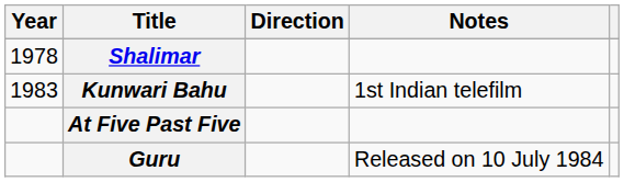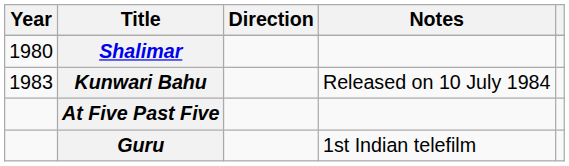Shalimar | Year: 1978 -> 1980
Kunwari Bahu | Notes: 1st Indian telefilm -> Released on 10 July 1984
Guru | Notes: Released on 10 July 1984 -> 1st Indian telefilm
